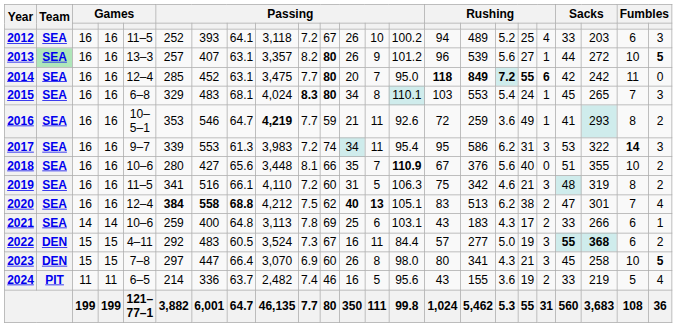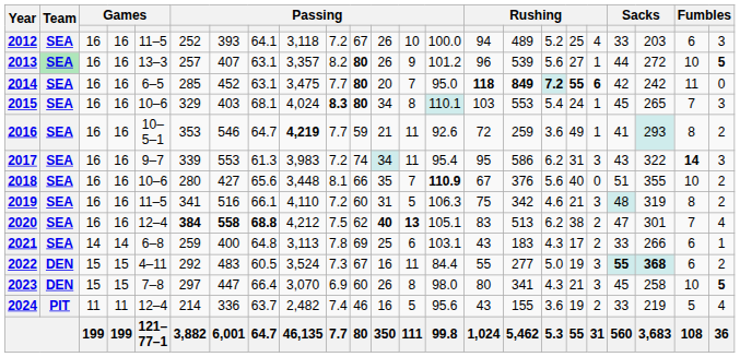2012 | column 14: 100.2 -> 100.0
2014 | column 5: 12–4 -> 6–5
2015 | column 5: 6–8 -> 10–6
2015 | column 7: 483 -> 403
2017 | column 20: 53 -> 43
2021 | column 5: 10–6 -> 6–8
2022 | column 15: 57 -> 55
2024 | column 5: 6–5 -> 12–4
